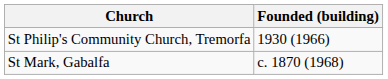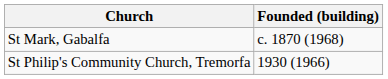rows swapped: St Mark, Gabalfa <-> St Philip's Community Church, Tremorfa
